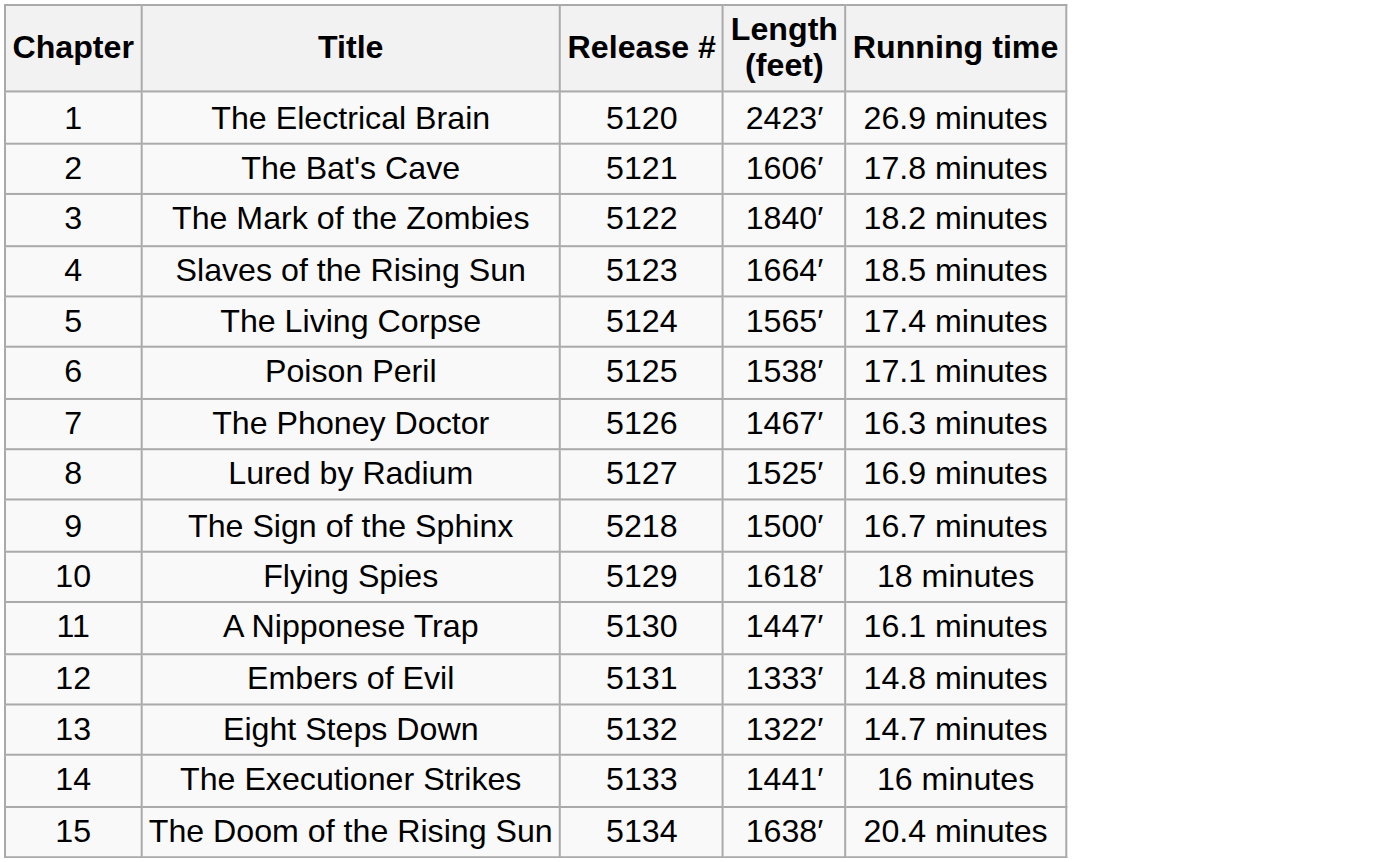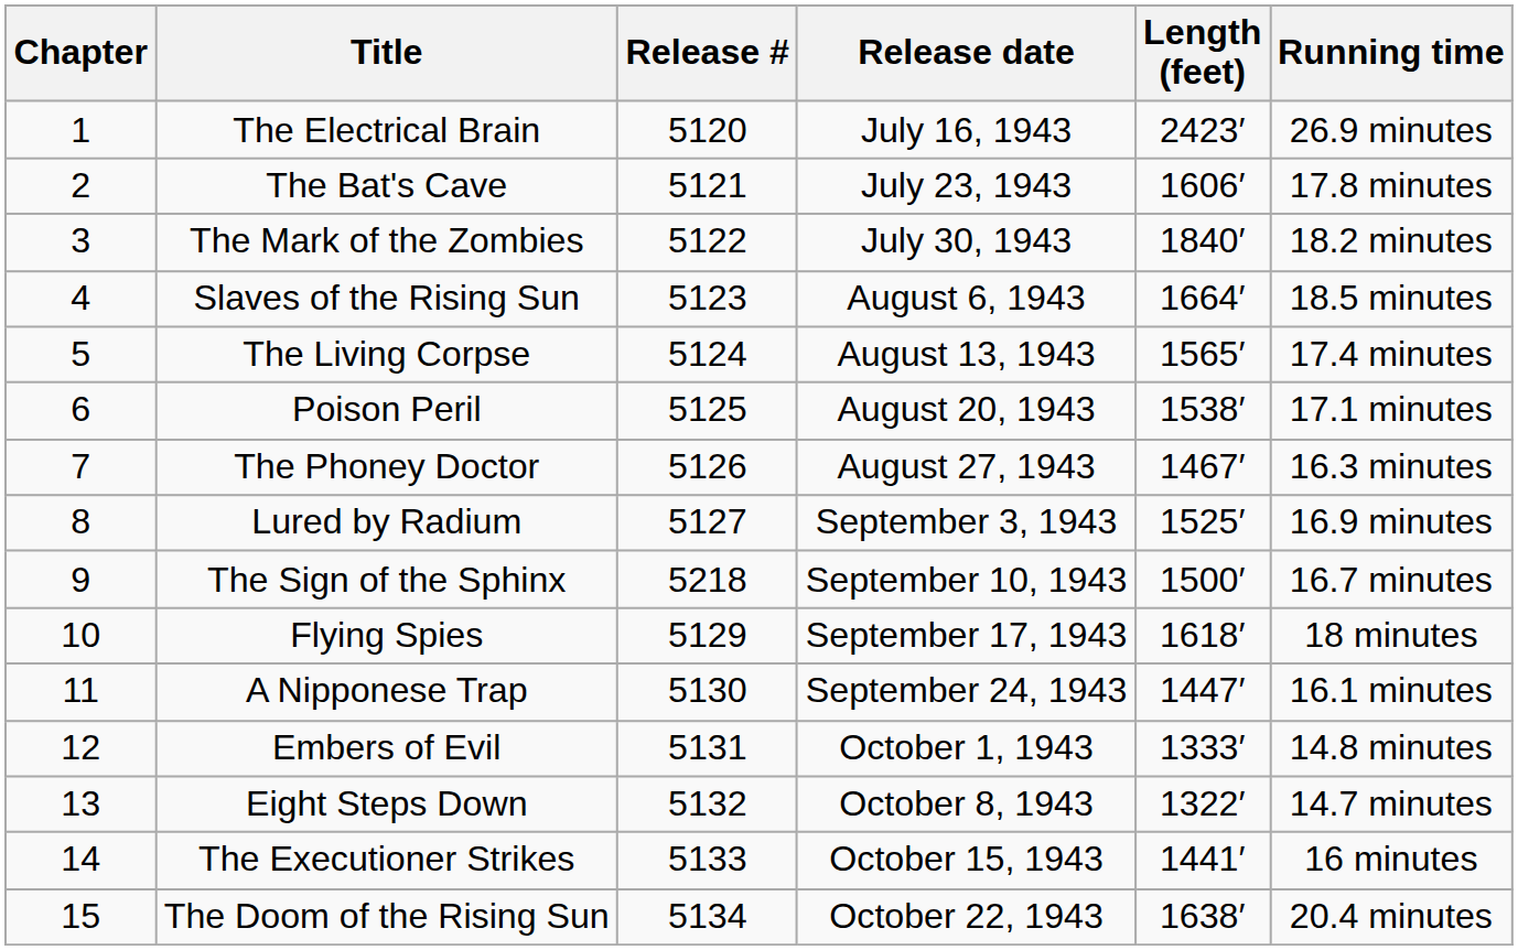+ column: Release date | July 16, 1943 | July 23, 1943 | July 30, 1943 | August 6, 1943 | August 13, 1943 | August 20, 1943 | August 27, 1943 | September 3, 1943 | September 10, 1943 | September 17, 1943 | September 24, 1943 | October 1, 1943 | October 8, 1943 | October 15, 1943 | October 22, 1943
